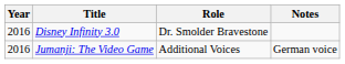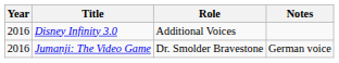Disney Infinity 3.0 | Role: Dr. Smolder Bravestone -> Additional Voices
Jumanji: The Video Game | Role: Additional Voices -> Dr. Smolder Bravestone
